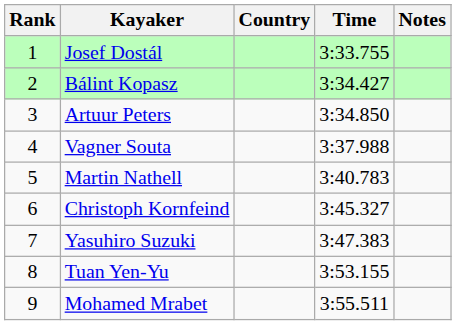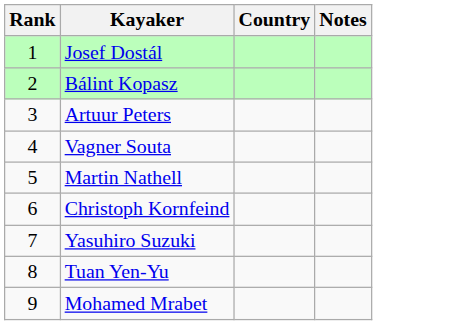- column: Time | 3:33.755 | 3:34.427 | 3:34.850 | 3:37.988 | 3:40.783 | 3:45.327 | 3:47.383 | 3:53.155 | 3:55.511
